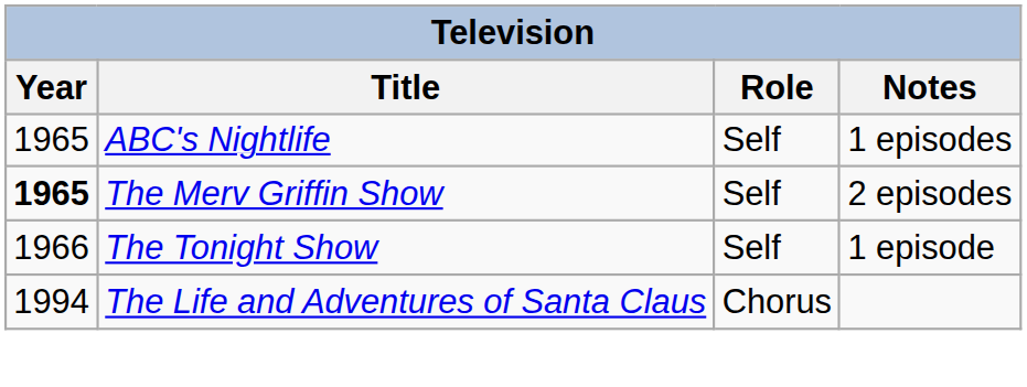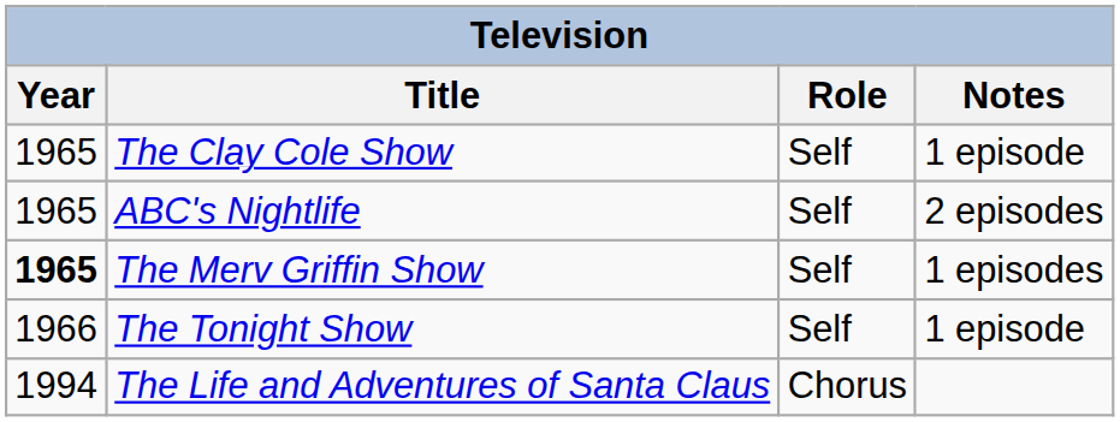+ row: 1965 | The Clay Cole Show | Self | 1 episode
ABC's Nightlife | Notes: 1 episodes -> 2 episodes
The Merv Griffin Show | Notes: 2 episodes -> 1 episodes
